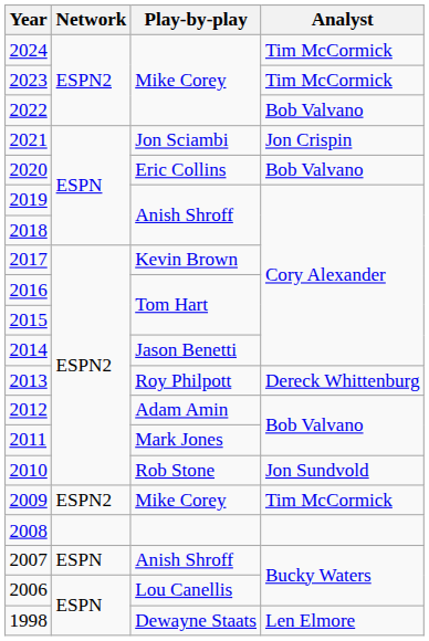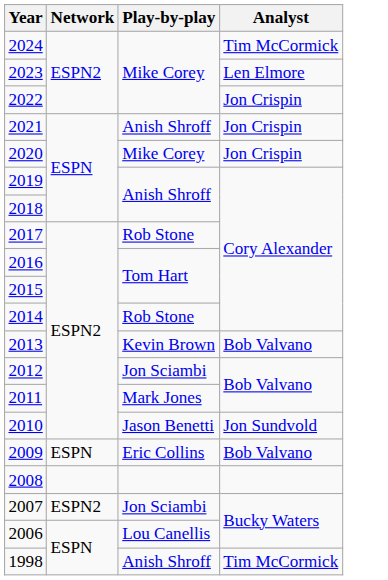2023 | Analyst: Tim McCormick -> Len Elmore
2022 | Analyst: Bob Valvano -> Jon Crispin
2021 | Play-by-play: Jon Sciambi -> Anish Shroff
2020 | Play-by-play: Eric Collins -> Mike Corey
2020 | Analyst: Bob Valvano -> Jon Crispin
2017 | Play-by-play: Kevin Brown -> Rob Stone
2014 | Play-by-play: Jason Benetti -> Rob Stone
2013 | Play-by-play: Roy Philpott -> Kevin Brown
2013 | Analyst: Dereck Whittenburg -> Bob Valvano
2012 | Play-by-play: Adam Amin -> Jon Sciambi
2010 | Play-by-play: Rob Stone -> Jason Benetti
2009 | Network: ESPN2 -> ESPN
2009 | Play-by-play: Mike Corey -> Eric Collins
2009 | Analyst: Tim McCormick -> Bob Valvano
2007 | Network: ESPN -> ESPN2
2007 | Play-by-play: Anish Shroff -> Jon Sciambi
1998 | Play-by-play: Dewayne Staats -> Anish Shroff
1998 | Analyst: Len Elmore -> Tim McCormick
